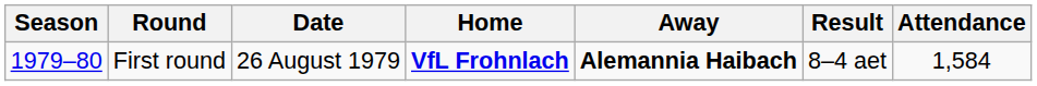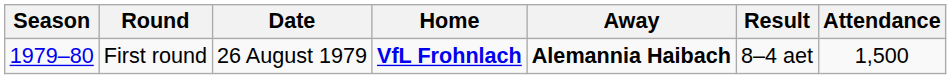First round | Attendance: 1,584 -> 1,500
